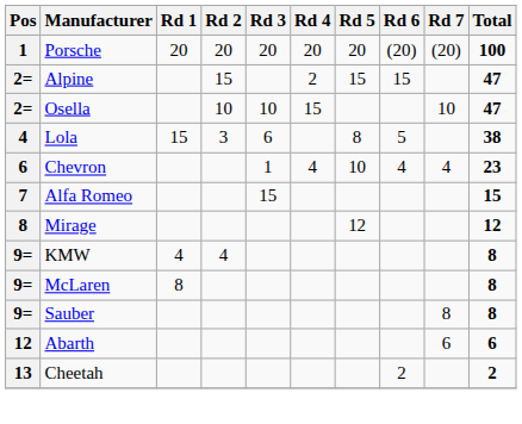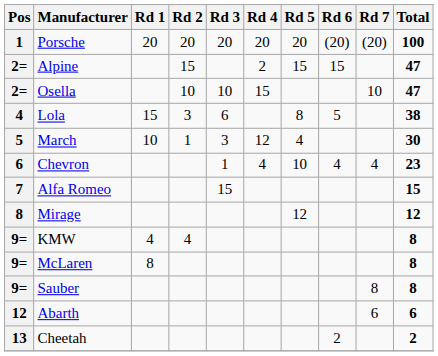+ row: 5 | March | 10 | 1 | 3 | 12 | 4 | 30
